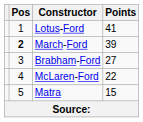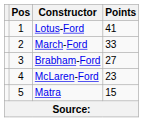March-Ford | Pos: bold -> normal
March-Ford | Points: 39 -> 33
McLaren-Ford | Points: 22 -> 23
